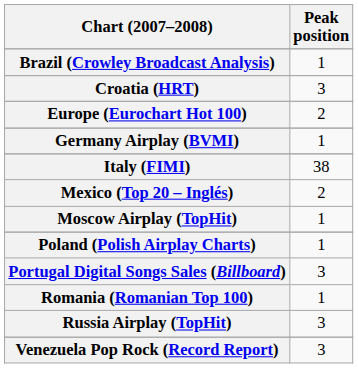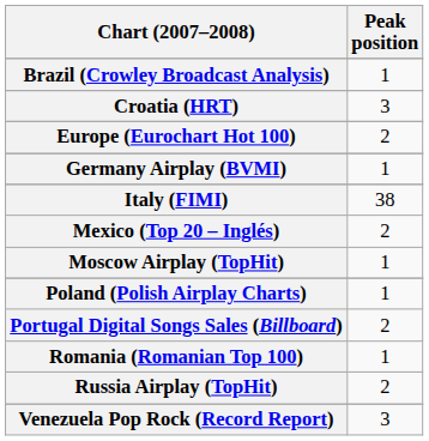Portugal Digital Songs Sales (Billboard) | Peak position: 3 -> 2
Russia Airplay (TopHit) | Peak position: 3 -> 2
